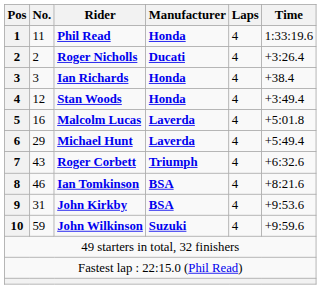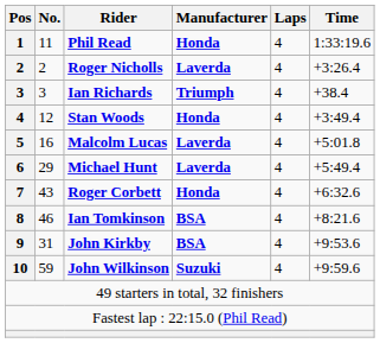Roger Nicholls | Manufacturer: Ducati -> Laverda
Ian Richards | Manufacturer: Honda -> Triumph
Roger Corbett | Manufacturer: Triumph -> Honda
